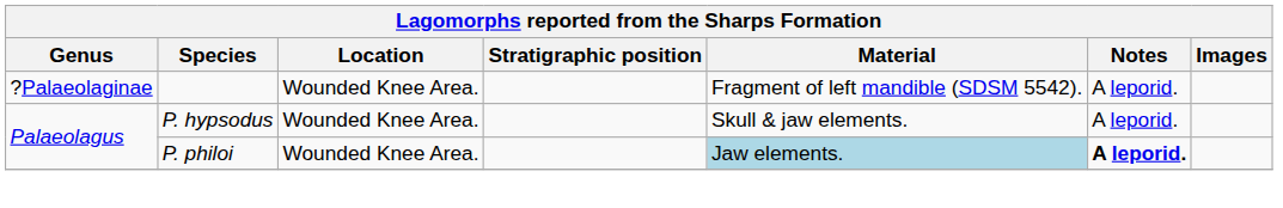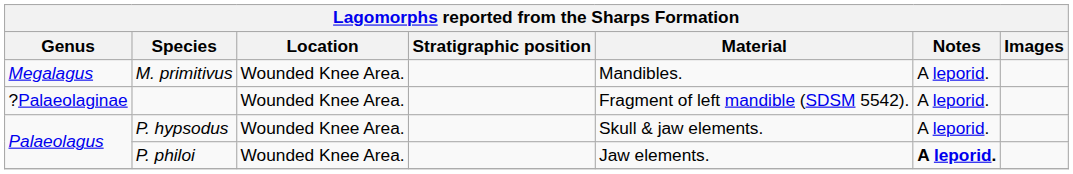+ row: Megalagus | M. primitivus | Wounded Knee Area. | Mandibles. | A leporid.
P. philoi | Material: lightblue background -> no background
